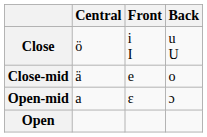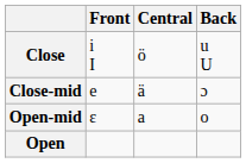columns swapped: Front <-> Central
Close-mid | Back: o -> ɔ
Open-mid | Back: ɔ -> o
